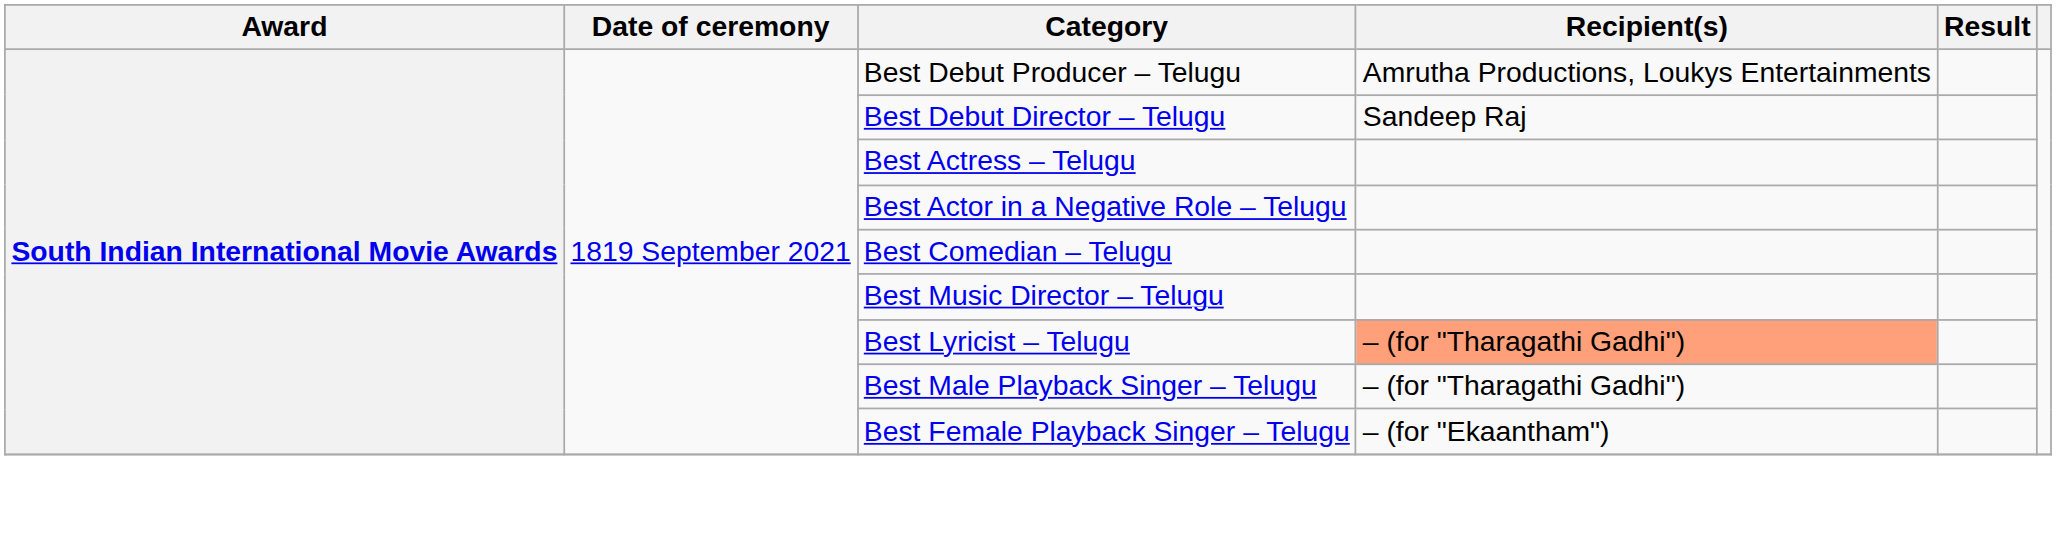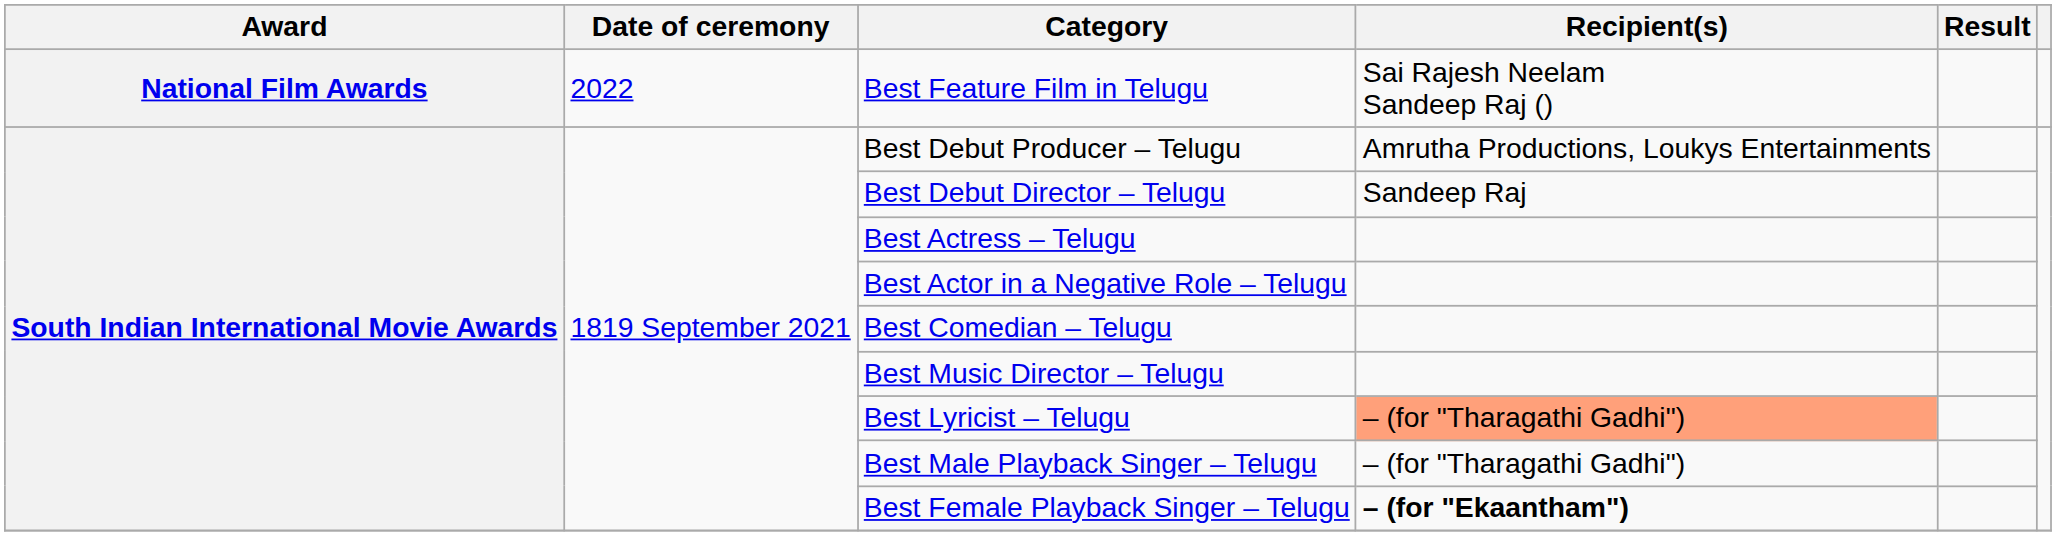+ row: National Film Awards | 2022 | Best Feature Film in Telugu | Sai Rajesh Neelam Sandeep Raj ()
Best Female Playback Singer – Telugu | Recipient(s): normal -> bold
